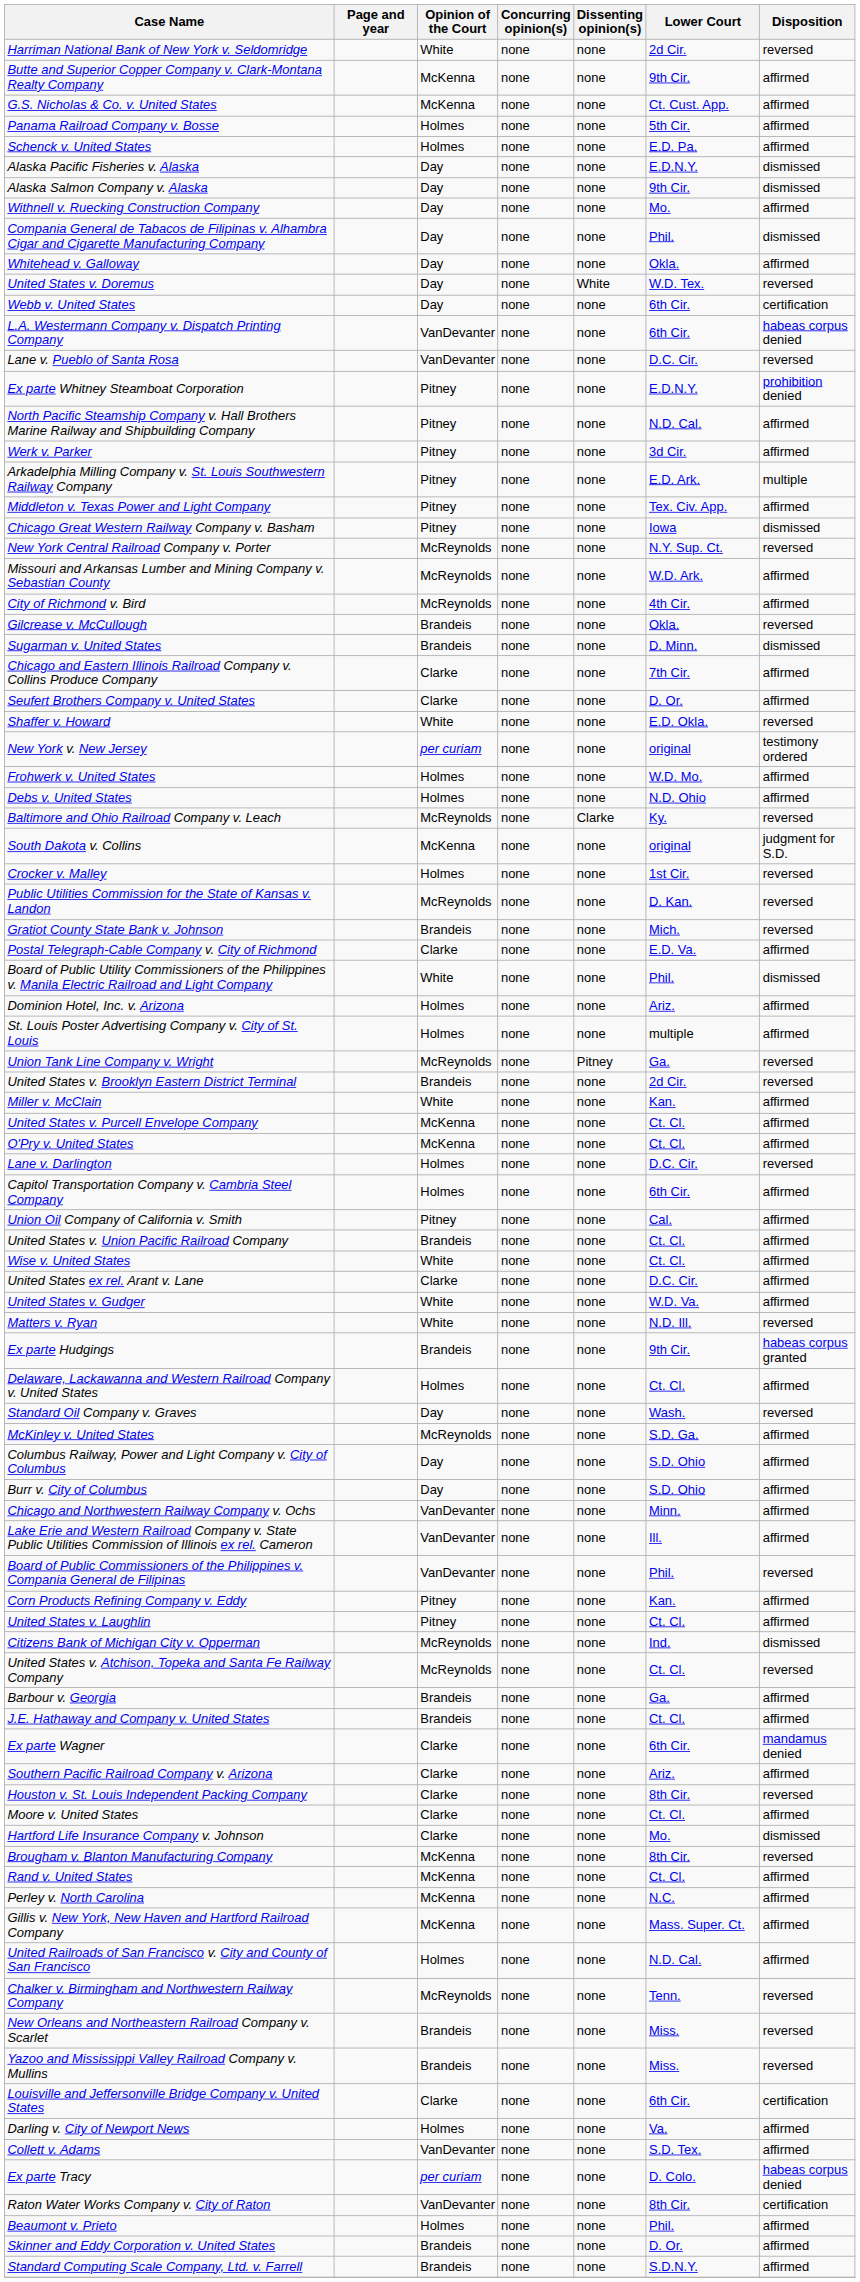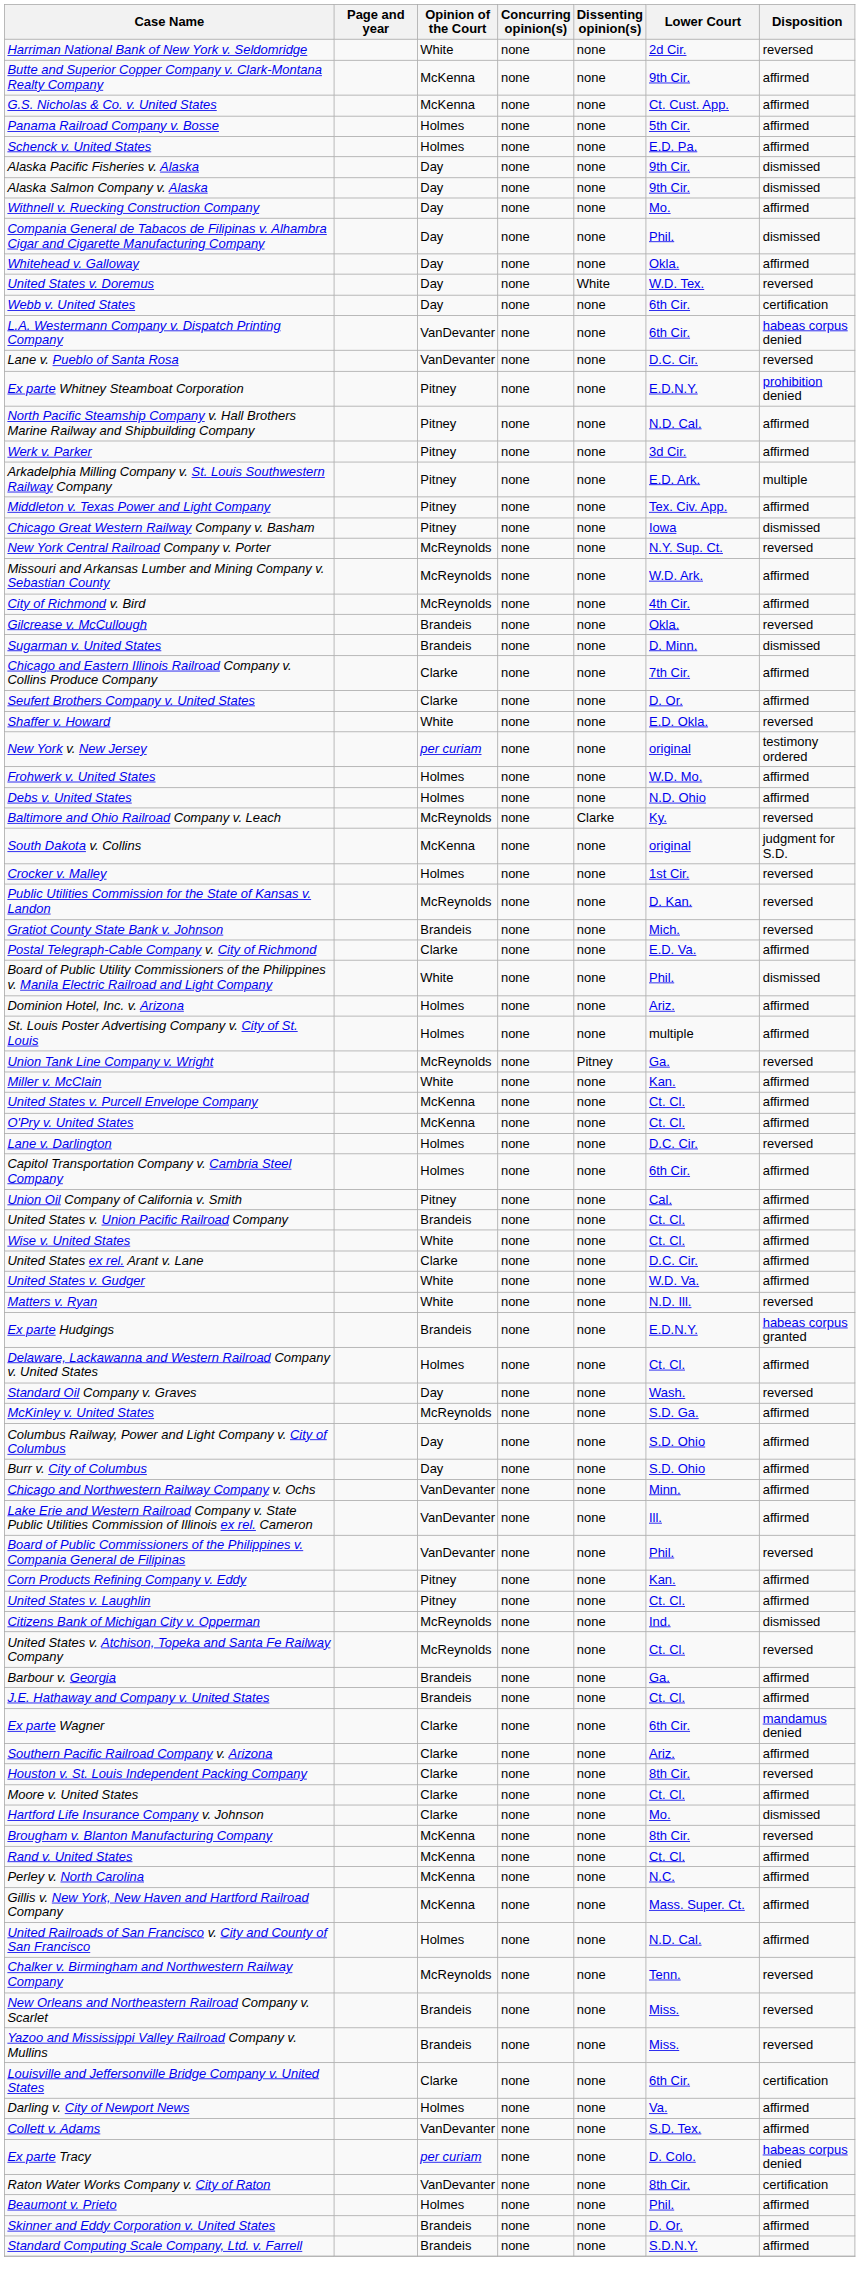Alaska Pacific Fisheries v. Alaska | Lower Court: E.D.N.Y. -> 9th Cir.
- row: United States v. Brooklyn Eastern District Terminal | Brandeis | none | none | 2d Cir. | reversed
Ex parte Hudgings | Lower Court: 9th Cir. -> E.D.N.Y.
